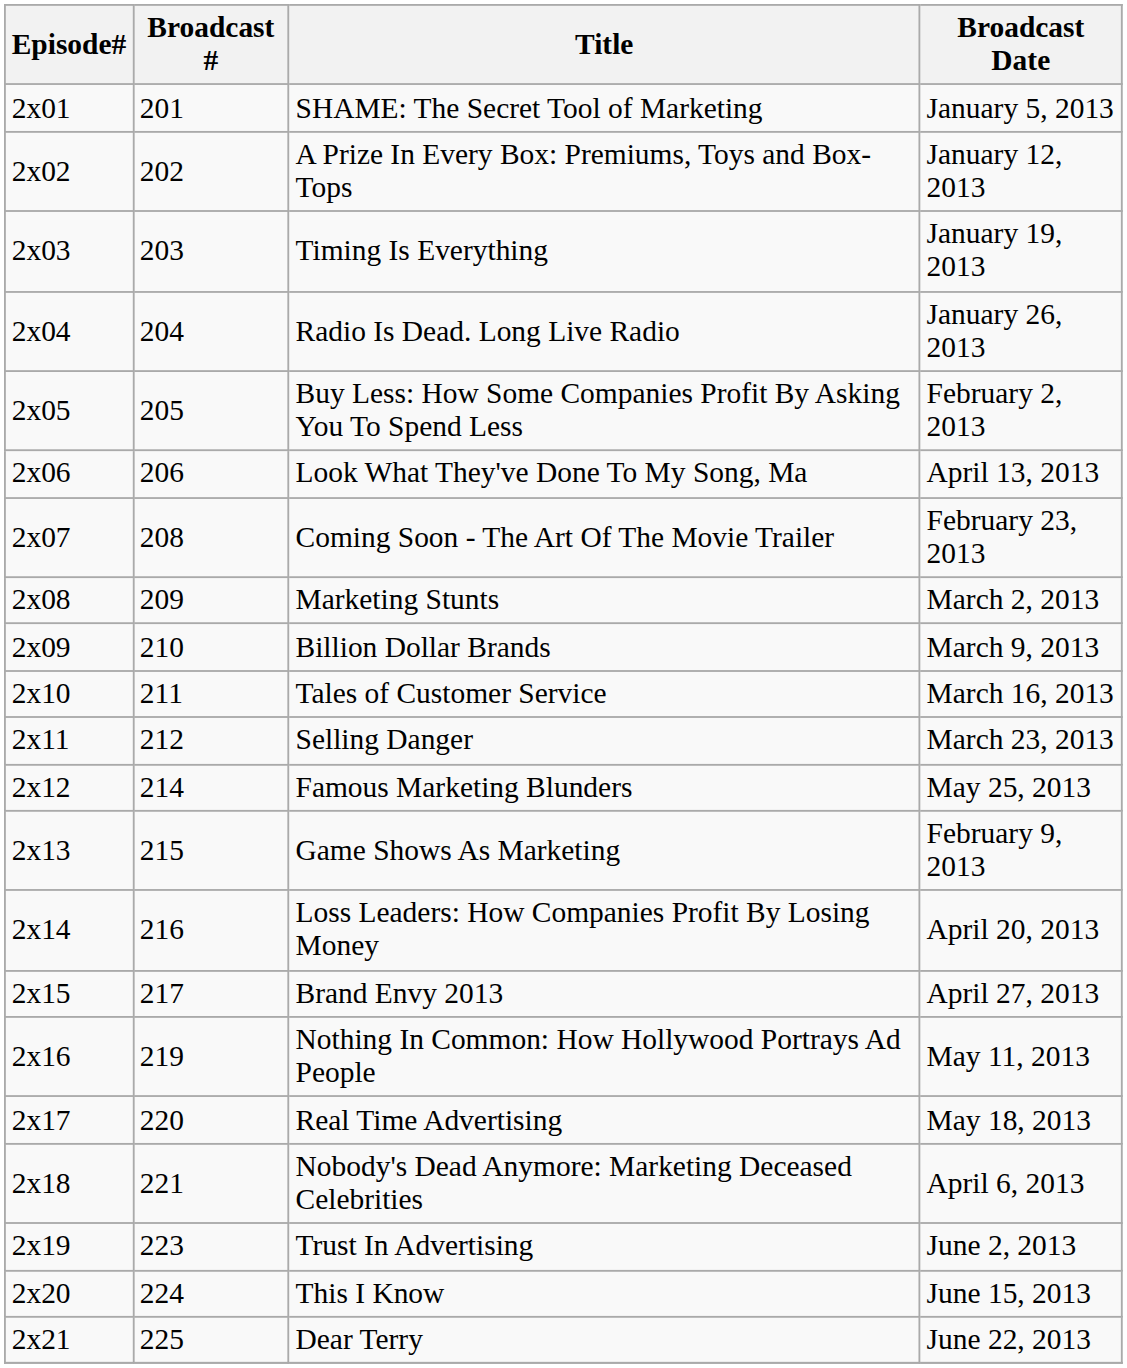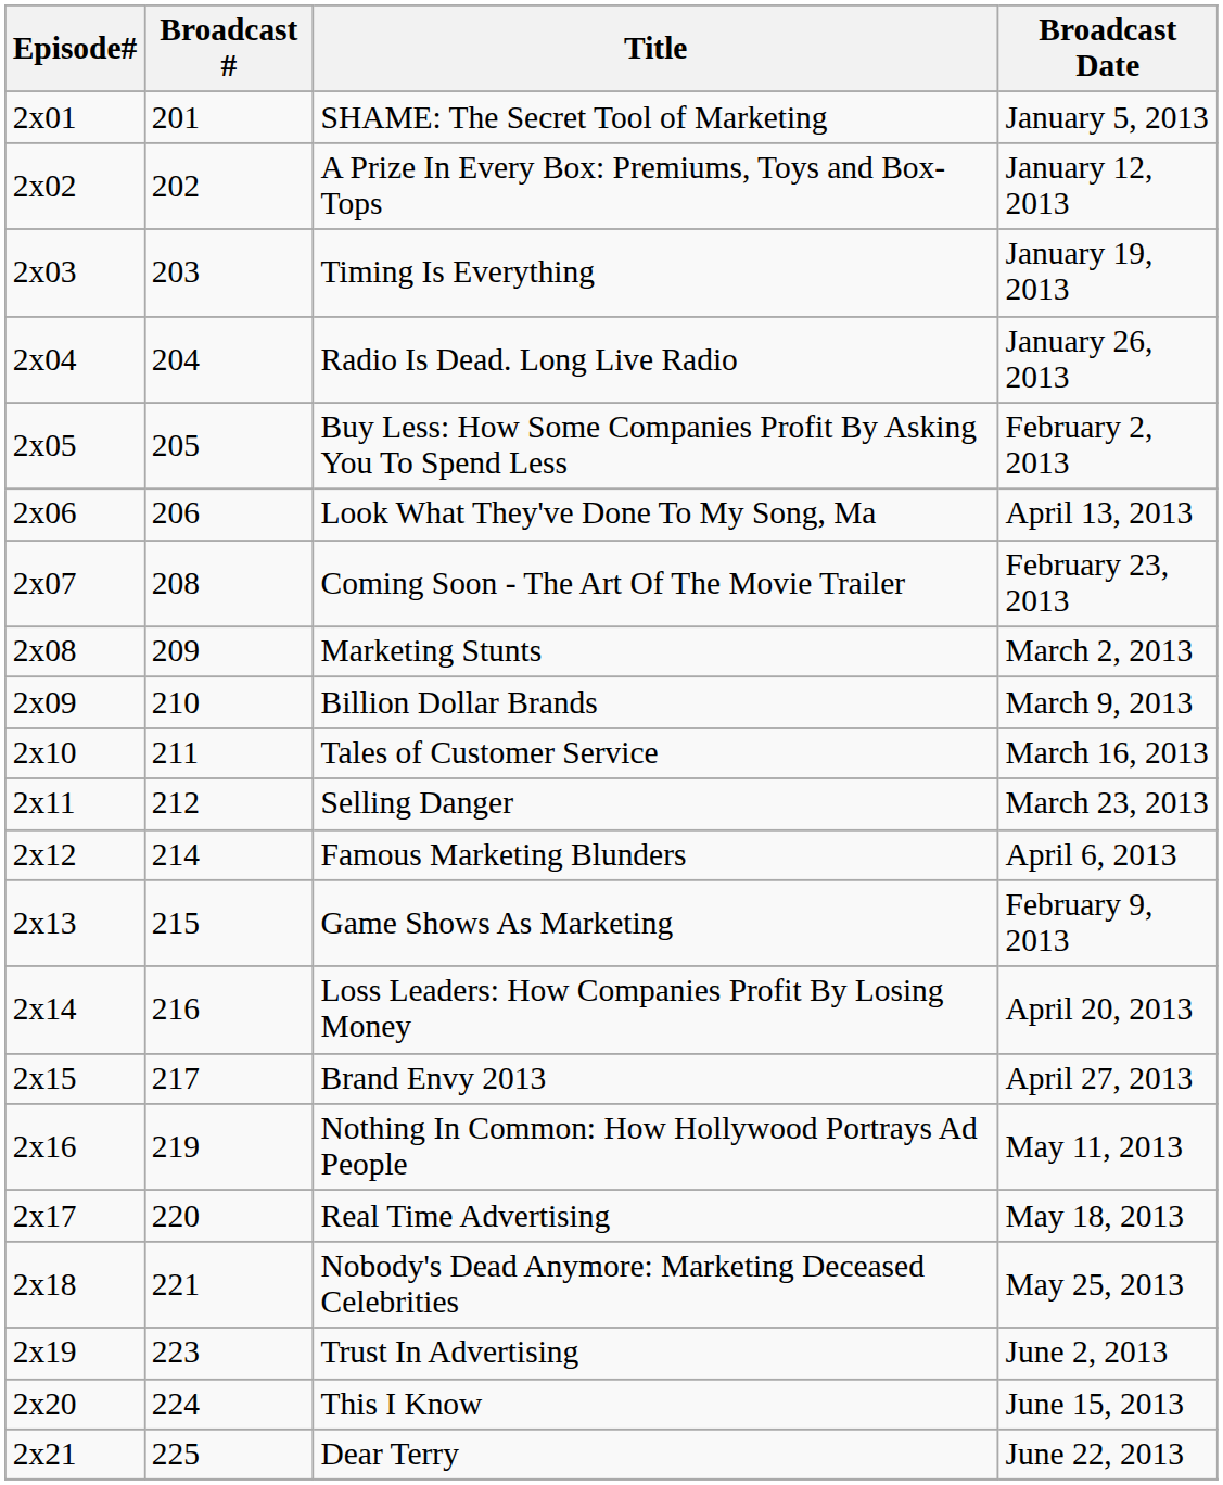Famous Marketing Blunders | Broadcast Date: May 25, 2013 -> April 6, 2013
Nobody's Dead Anymore: Marketing Deceased Celebrities | Broadcast Date: April 6, 2013 -> May 25, 2013
